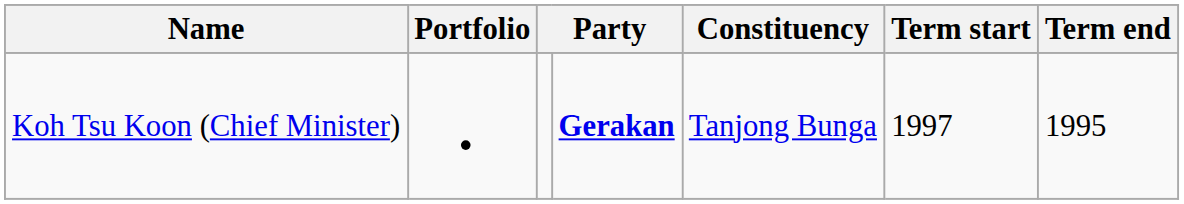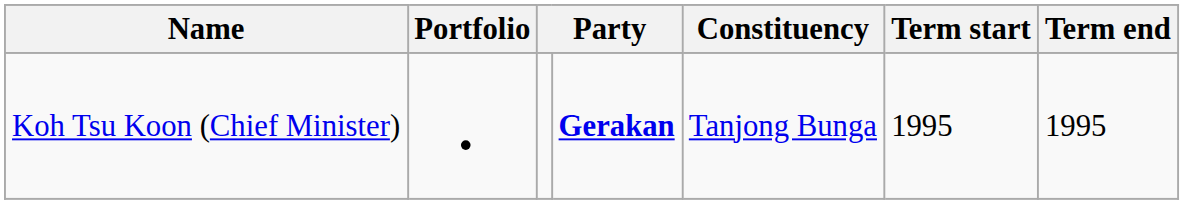Koh Tsu Koon (Chief Minister) | Term start: 1997 -> 1995
